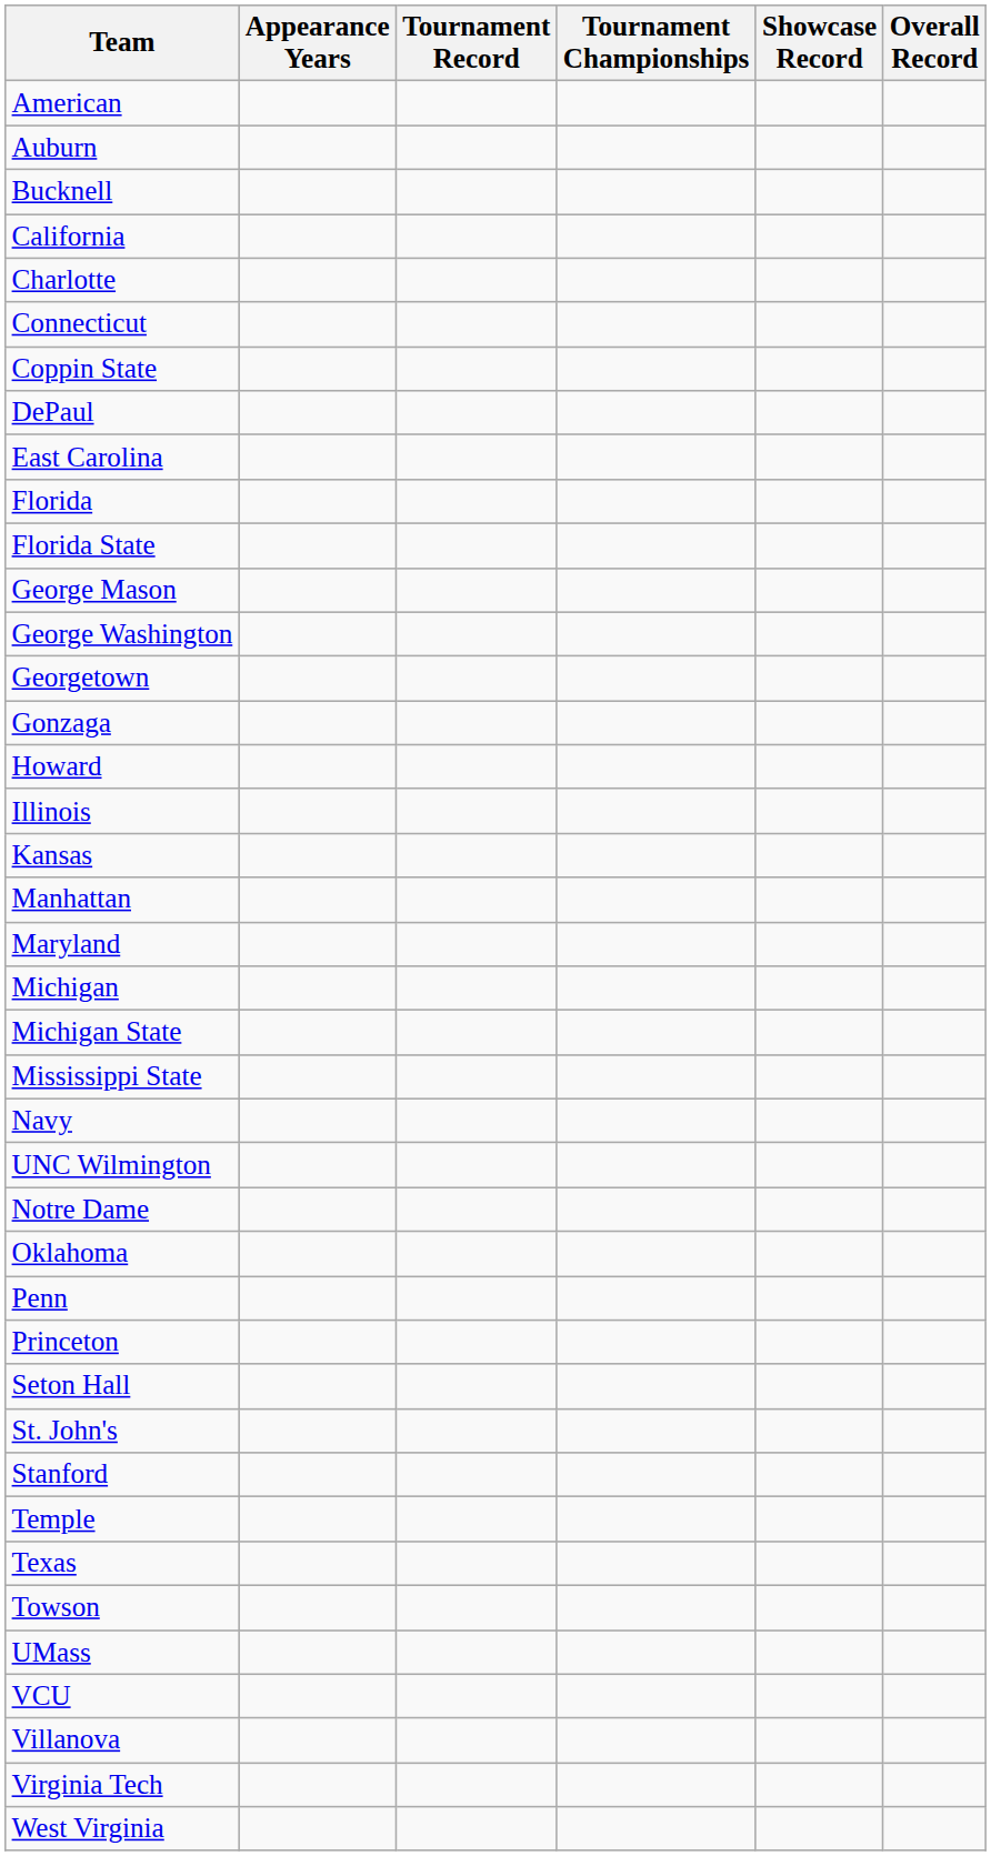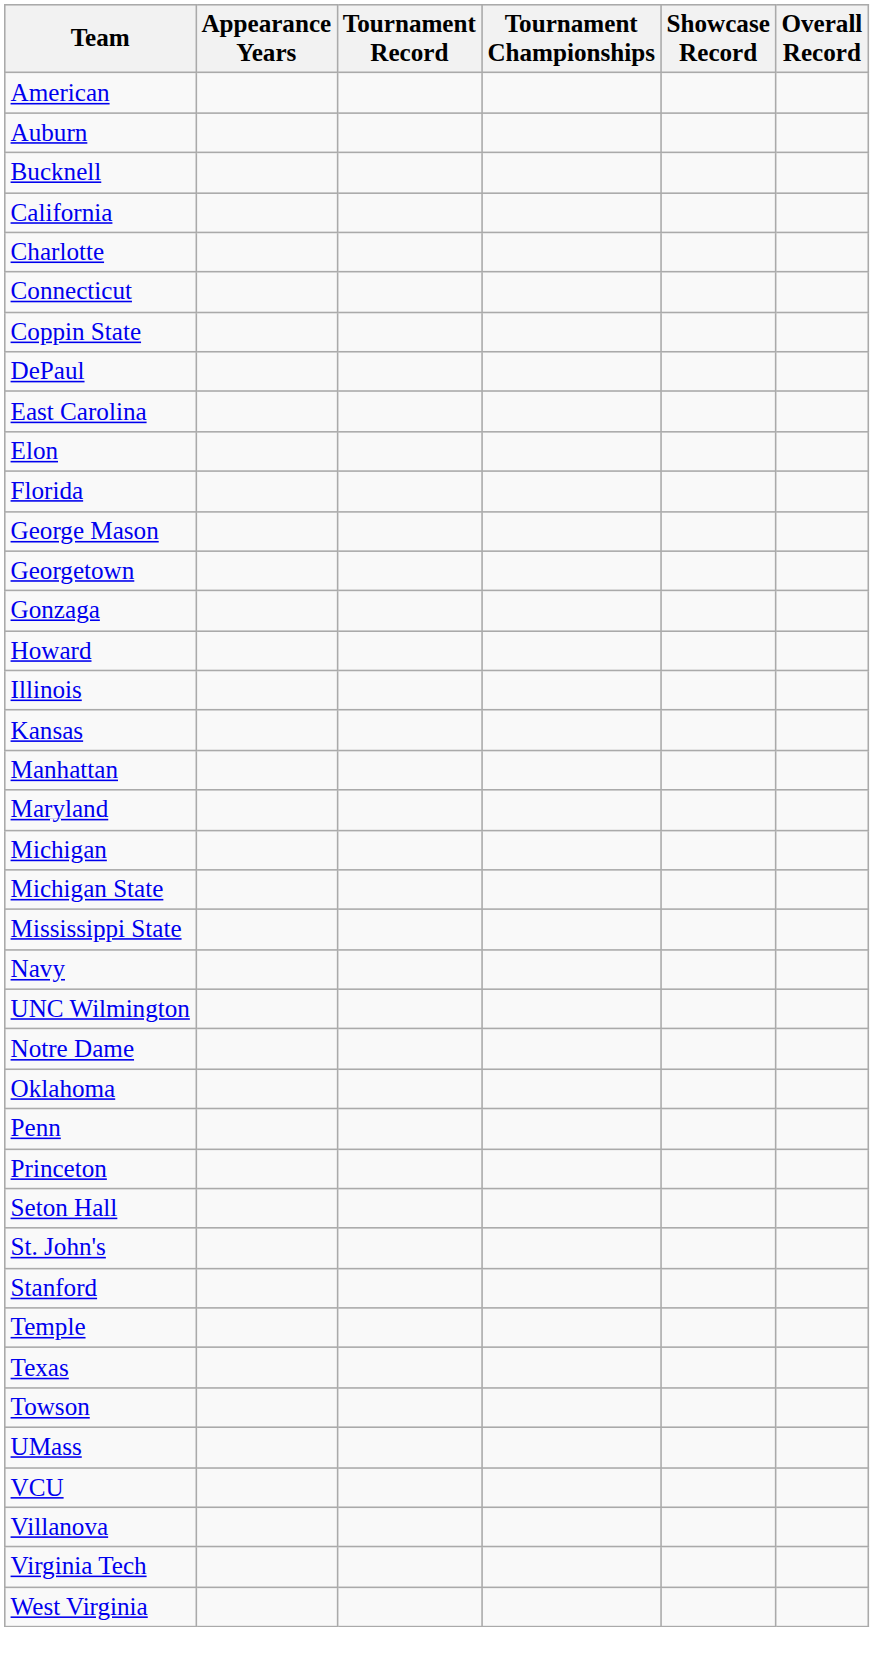+ row: Elon
- row: Florida State
- row: George Washington
